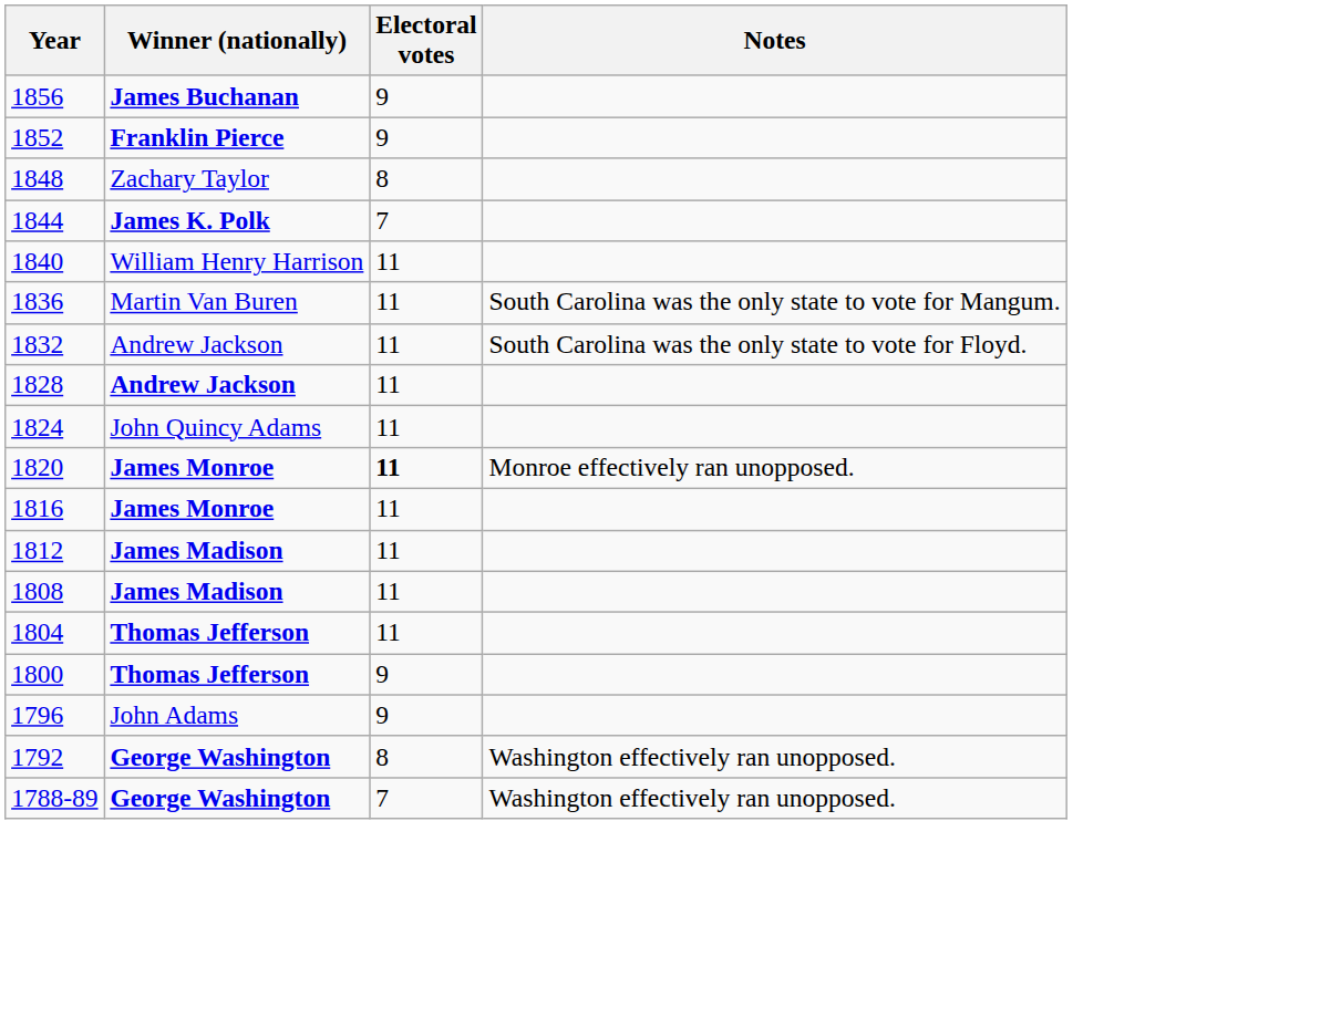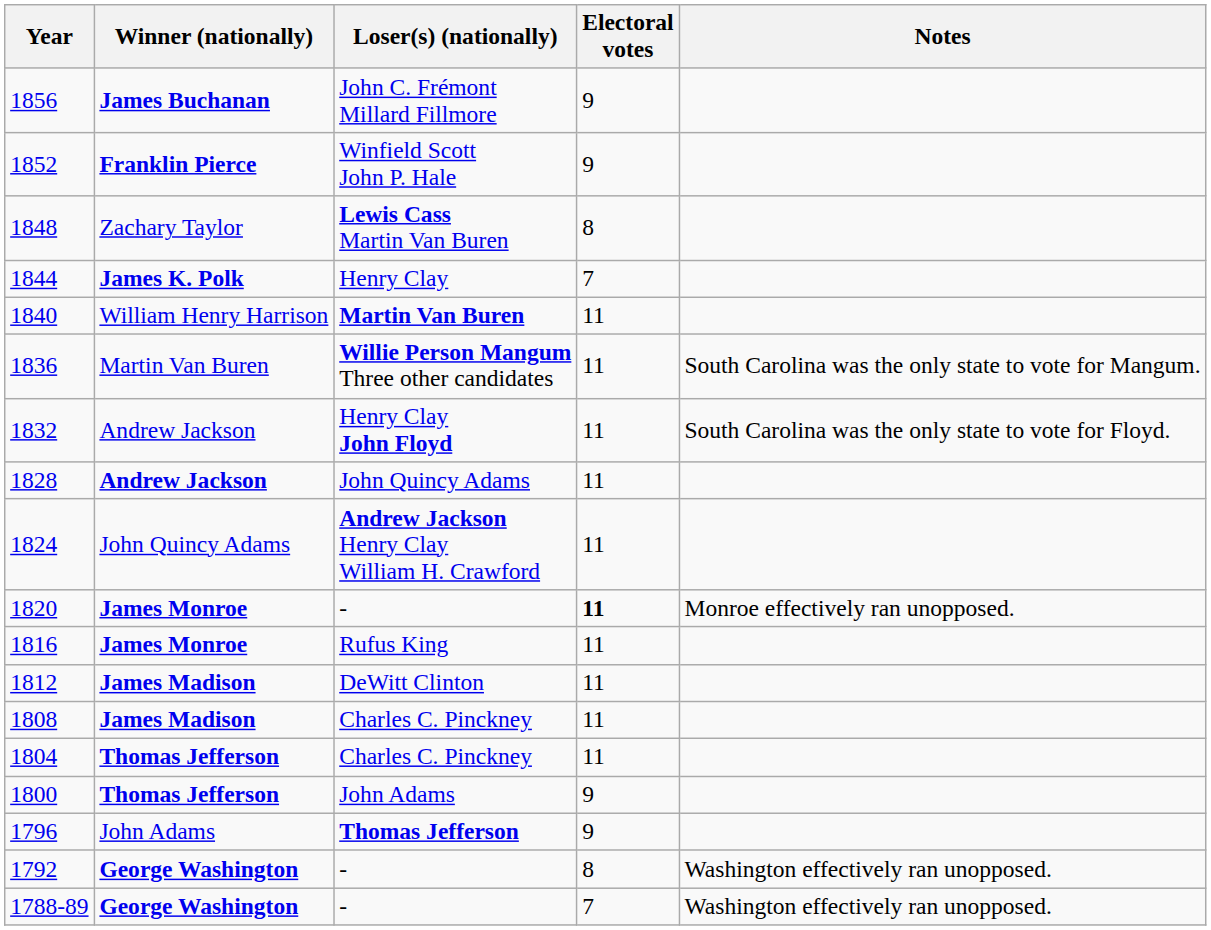+ column: Loser(s) (nationally) | John C. Frémont Millard Fillmore | Winfield Scott John P. Hale | Lewis Cass Martin Van Buren | Henry Clay | Martin Van Buren | Willie Person Mangum Three other candidates | Henry Clay John Floyd | John Quincy Adams | Andrew Jackson Henry Clay William H. Crawford | - | Rufus King | DeWitt Clinton | Charles C. Pinckney | Charles C. Pinckney | John Adams | Thomas Jefferson | - | -
